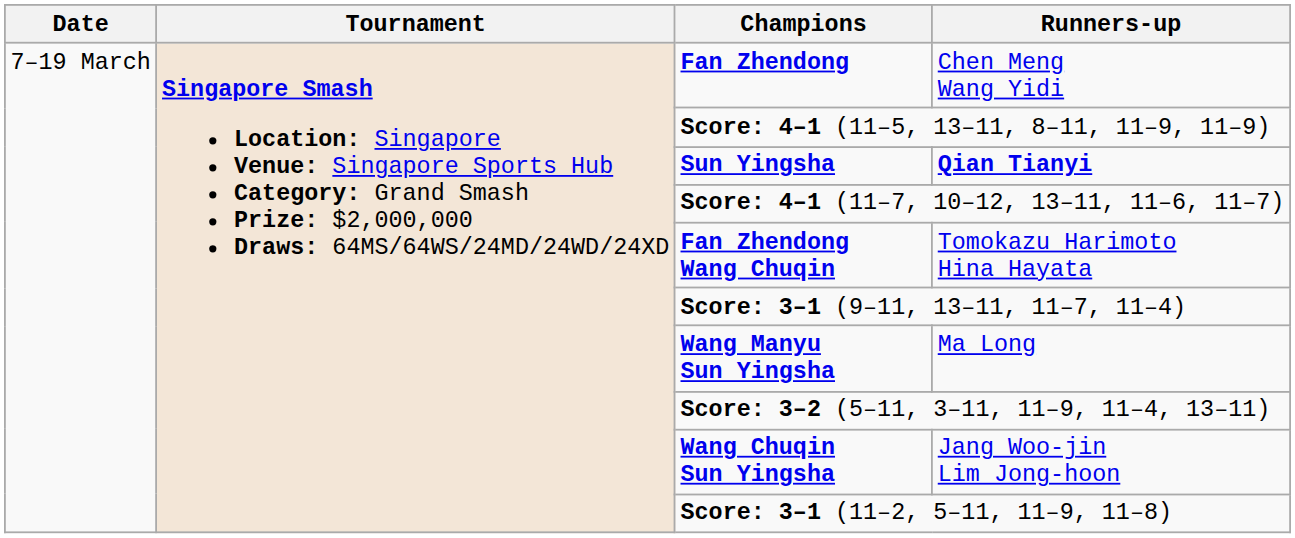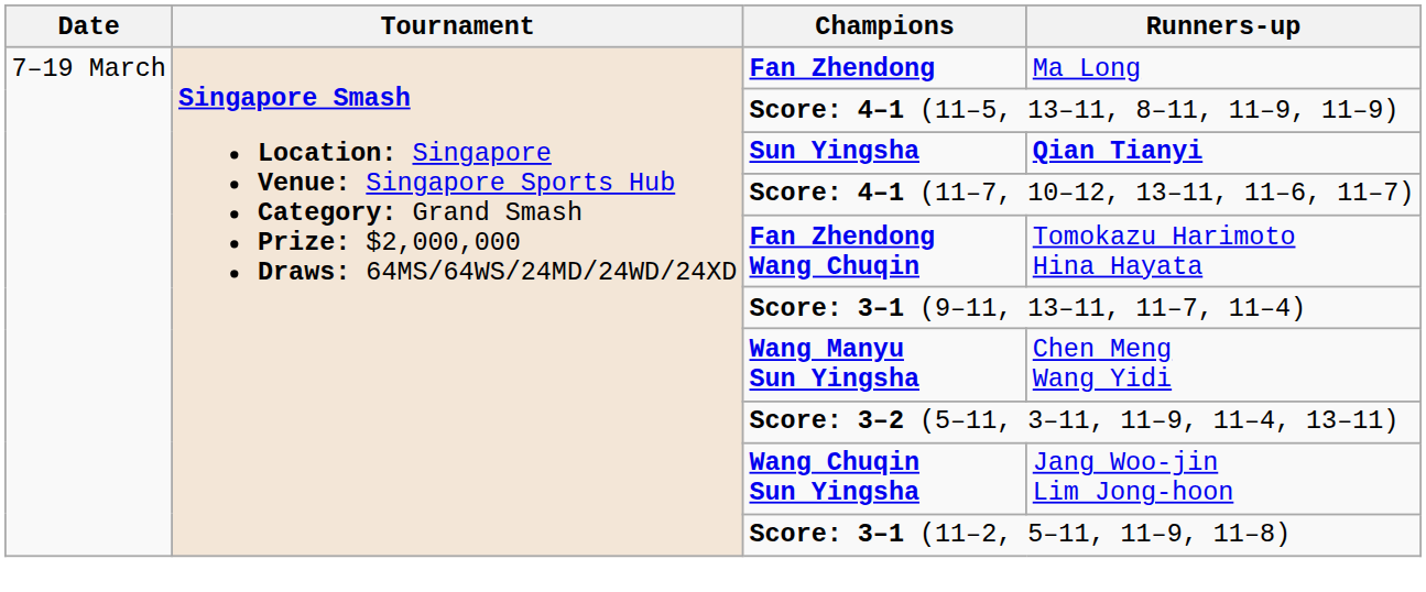Fan Zhendong | Runners-up: Chen Meng Wang Yidi -> Ma Long
Wang Manyu Sun Yingsha | Runners-up: Ma Long -> Chen Meng Wang Yidi
